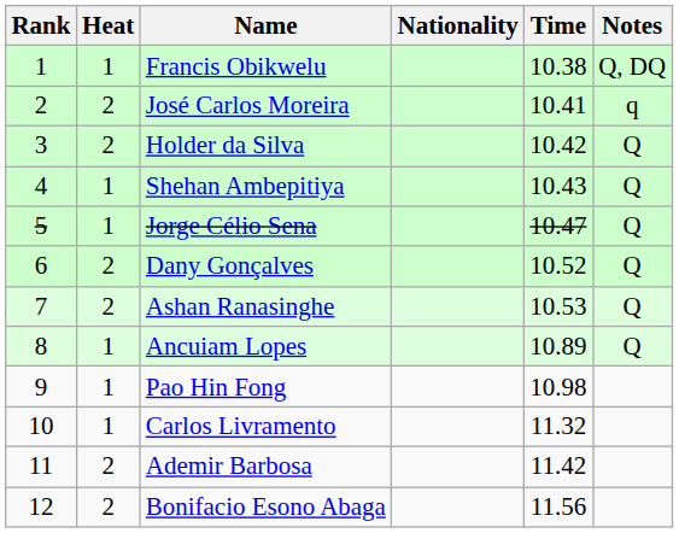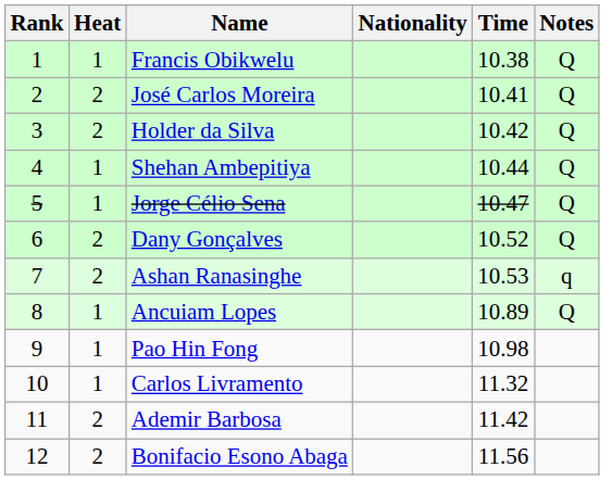Francis Obikwelu | Notes: Q, DQ -> Q
José Carlos Moreira | Notes: q -> Q
Shehan Ambepitiya | Time: 10.43 -> 10.44
Ashan Ranasinghe | Notes: Q -> q
